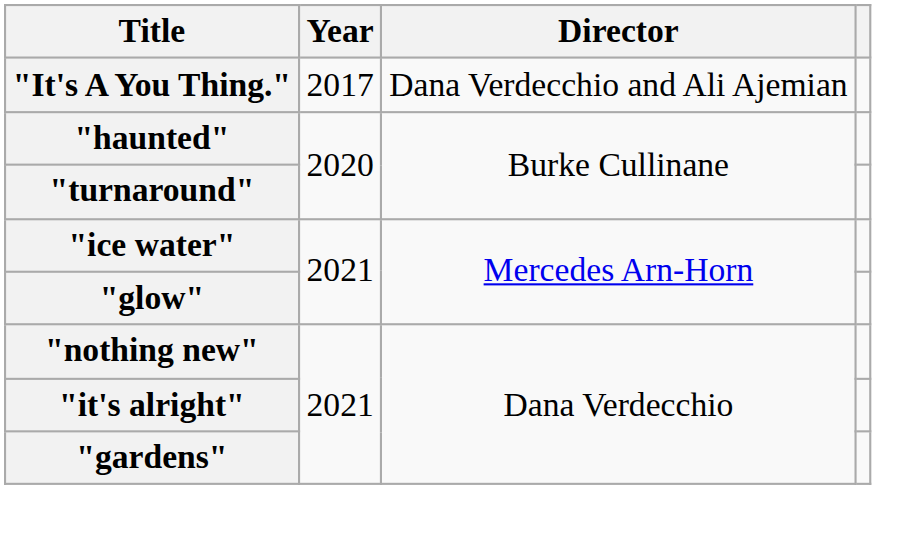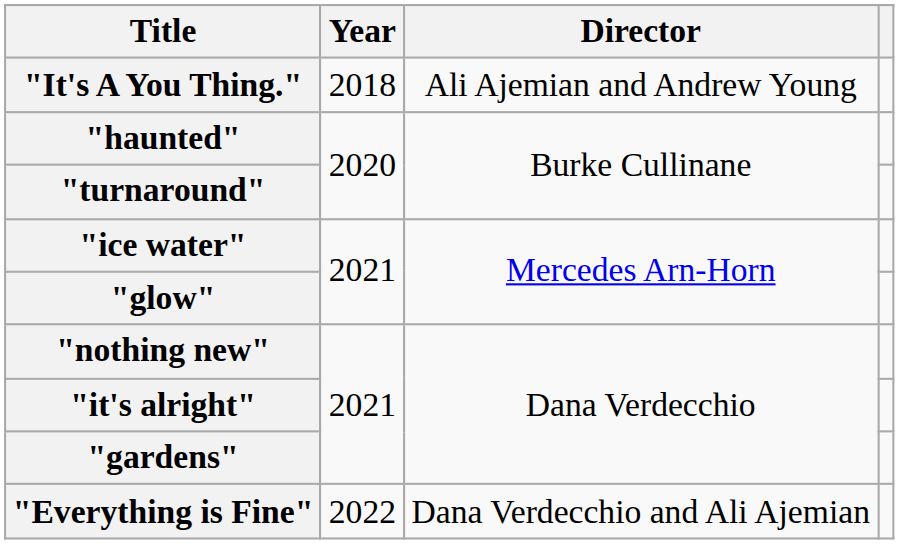"It's A You Thing." | Year: 2017 -> 2018
"It's A You Thing." | Director: Dana Verdecchio and Ali Ajemian -> Ali Ajemian and Andrew Young
+ row: "Everything is Fine" | 2022 | Dana Verdecchio and Ali Ajemian
